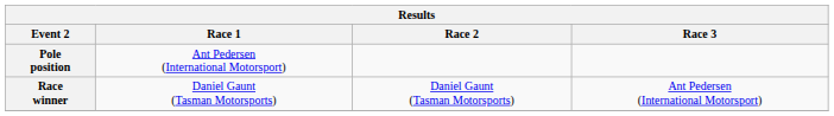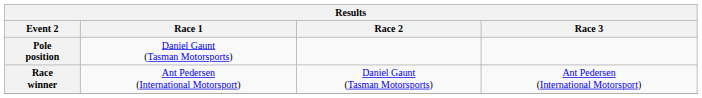Pole position | Race 1: Ant Pedersen (International Motorsport) -> Daniel Gaunt (Tasman Motorsports)
Race winner | Race 1: Daniel Gaunt (Tasman Motorsports) -> Ant Pedersen (International Motorsport)
